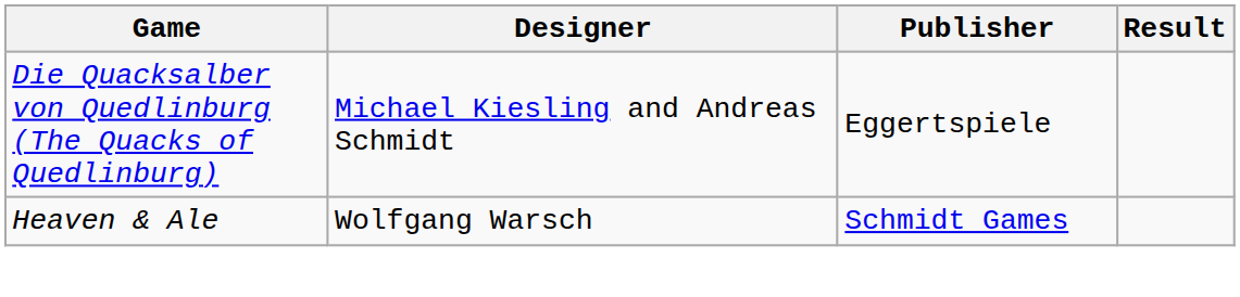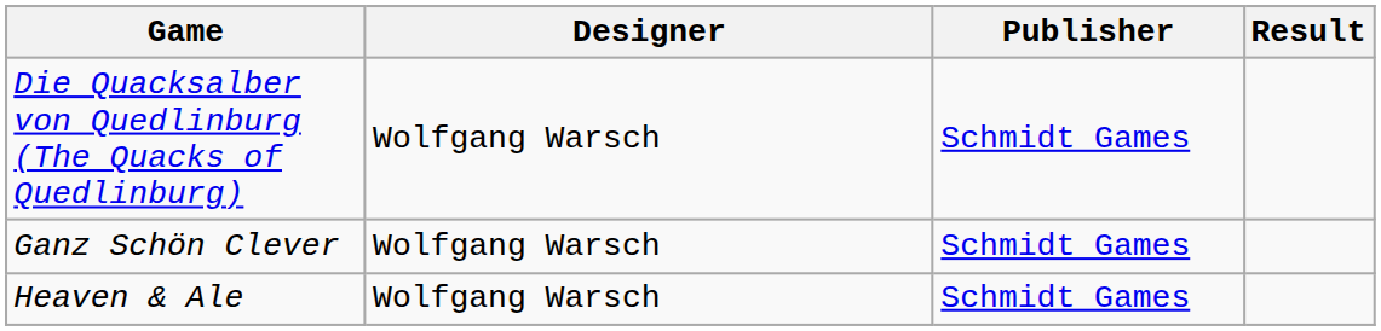Die Quacksalber von Quedlinburg (The Quacks of Quedlinburg) | Designer: Michael Kiesling and Andreas Schmidt -> Wolfgang Warsch
Die Quacksalber von Quedlinburg (The Quacks of Quedlinburg) | Publisher: Eggertspiele -> Schmidt Games
+ row: Ganz Schön Clever | Wolfgang Warsch | Schmidt Games
